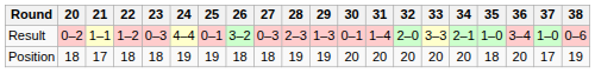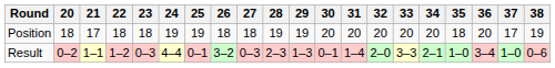rows swapped: Result <-> Position
